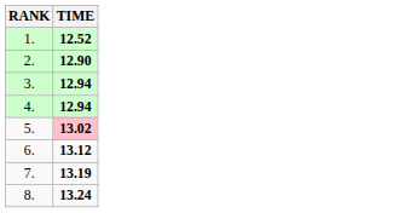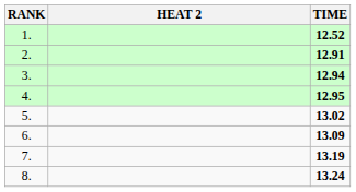+ column: HEAT 2
2. | TIME: 12.90 -> 12.91
4. | TIME: 12.94 -> 12.95
5. | TIME: pink background -> no background
6. | TIME: 13.12 -> 13.09
